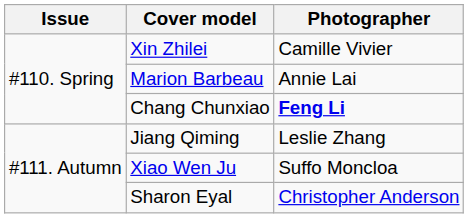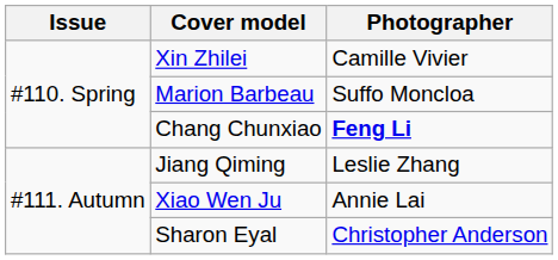Marion Barbeau | Photographer: Annie Lai -> Suffo Moncloa
Xiao Wen Ju | Photographer: Suffo Moncloa -> Annie Lai
